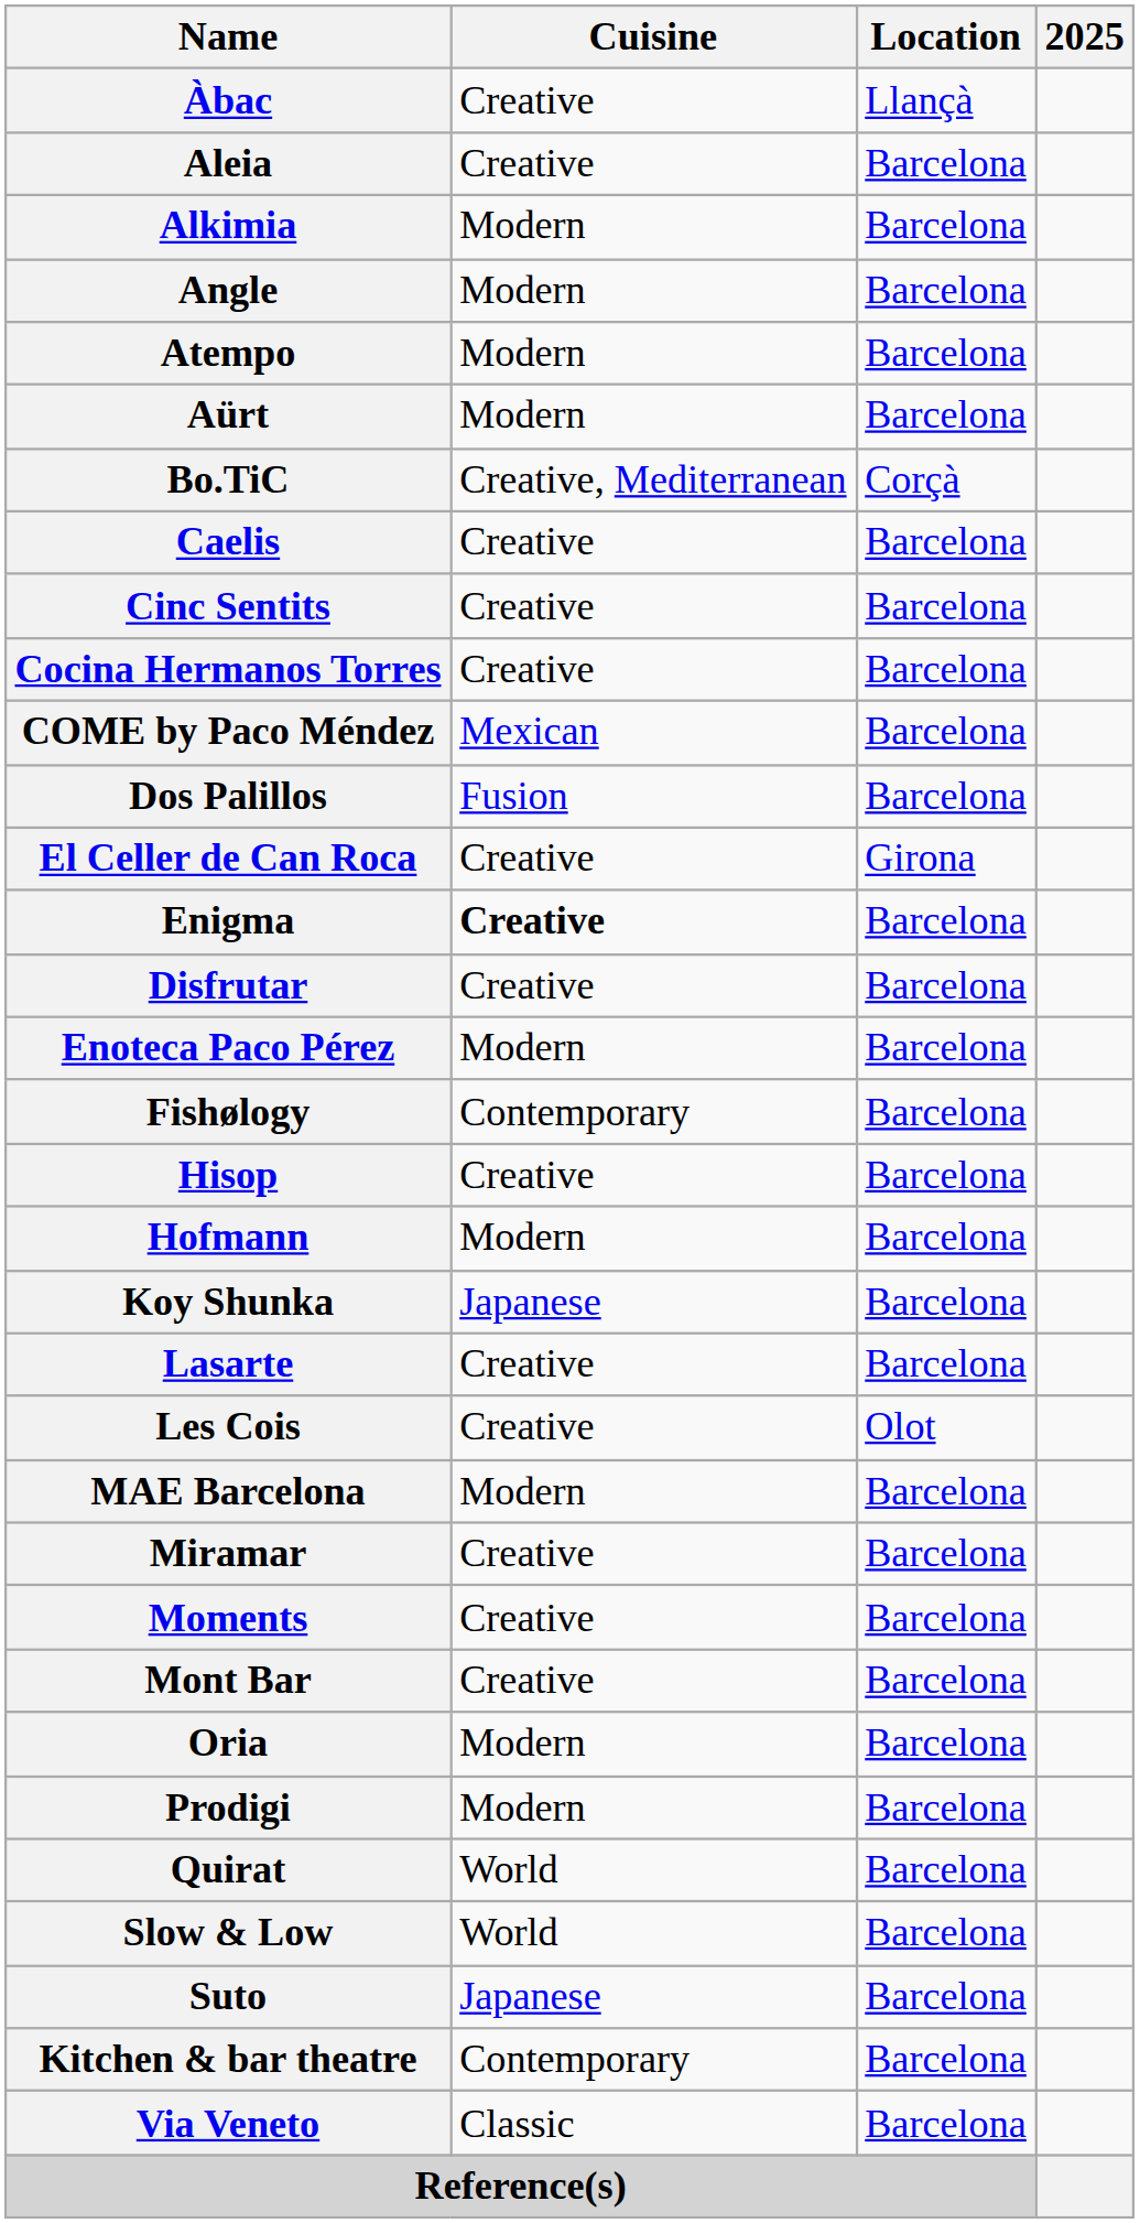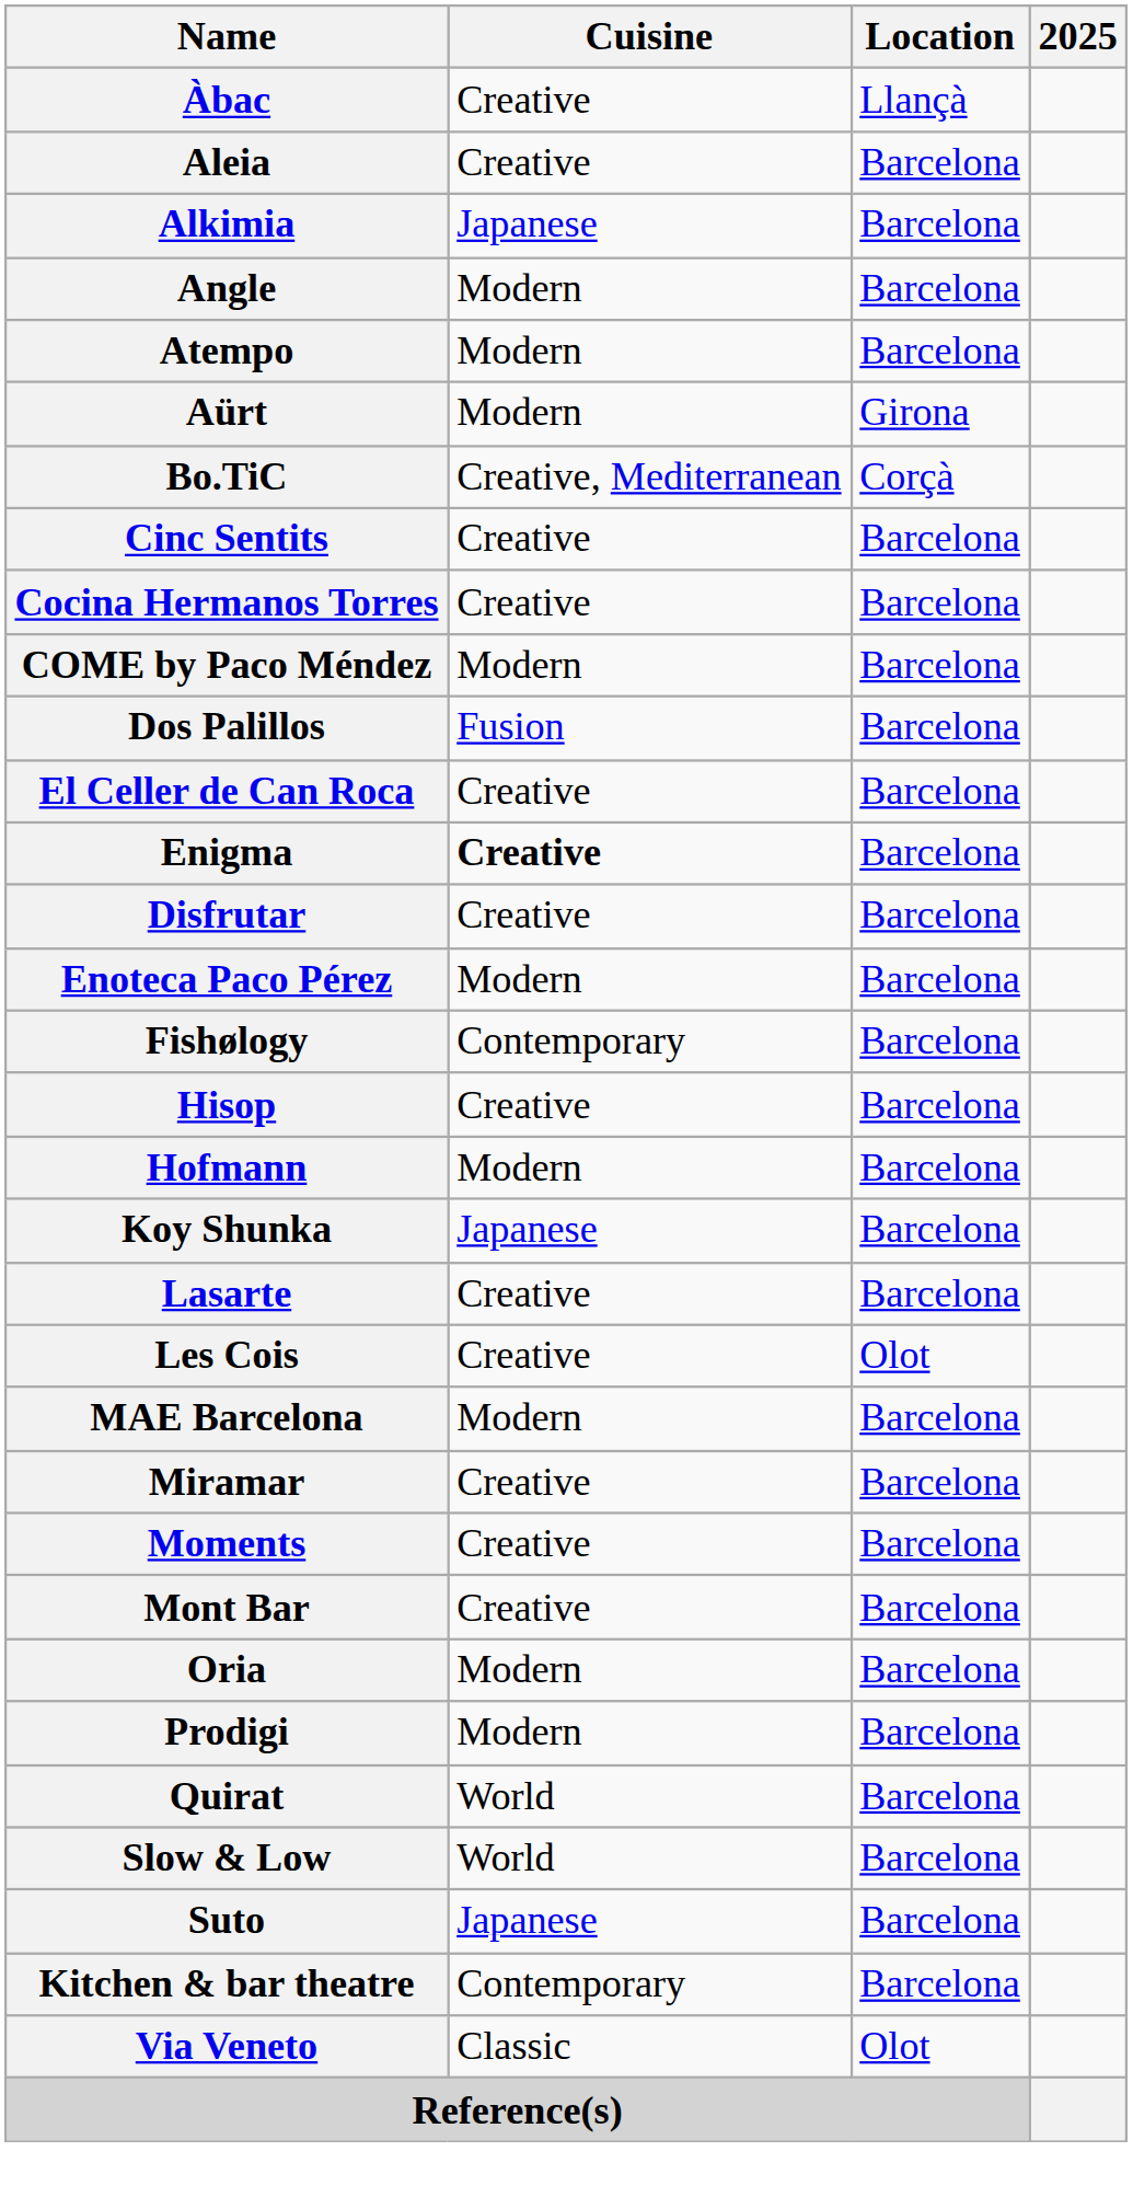Alkimia | Cuisine: Modern -> Japanese
Aürt | Location: Barcelona -> Girona
- row: Caelis | Creative | Barcelona
COME by Paco Méndez | Cuisine: Mexican -> Modern
El Celler de Can Roca | Location: Girona -> Barcelona
Via Veneto | Location: Barcelona -> Olot
